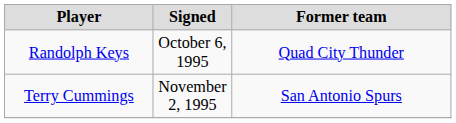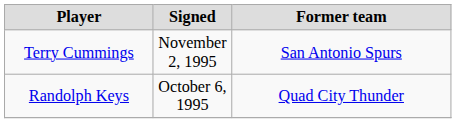rows swapped: Randolph Keys <-> Terry Cummings
